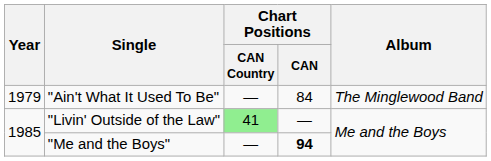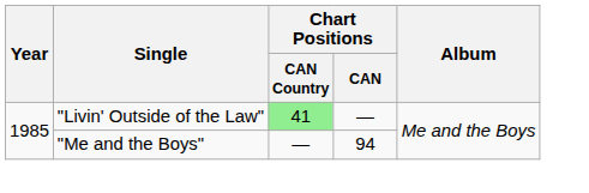- row: 1979 | "Ain't What It Used To Be" | — | 84 | The Minglewood Band
"Me and the Boys" | Chart Positions / CAN: bold -> normal
